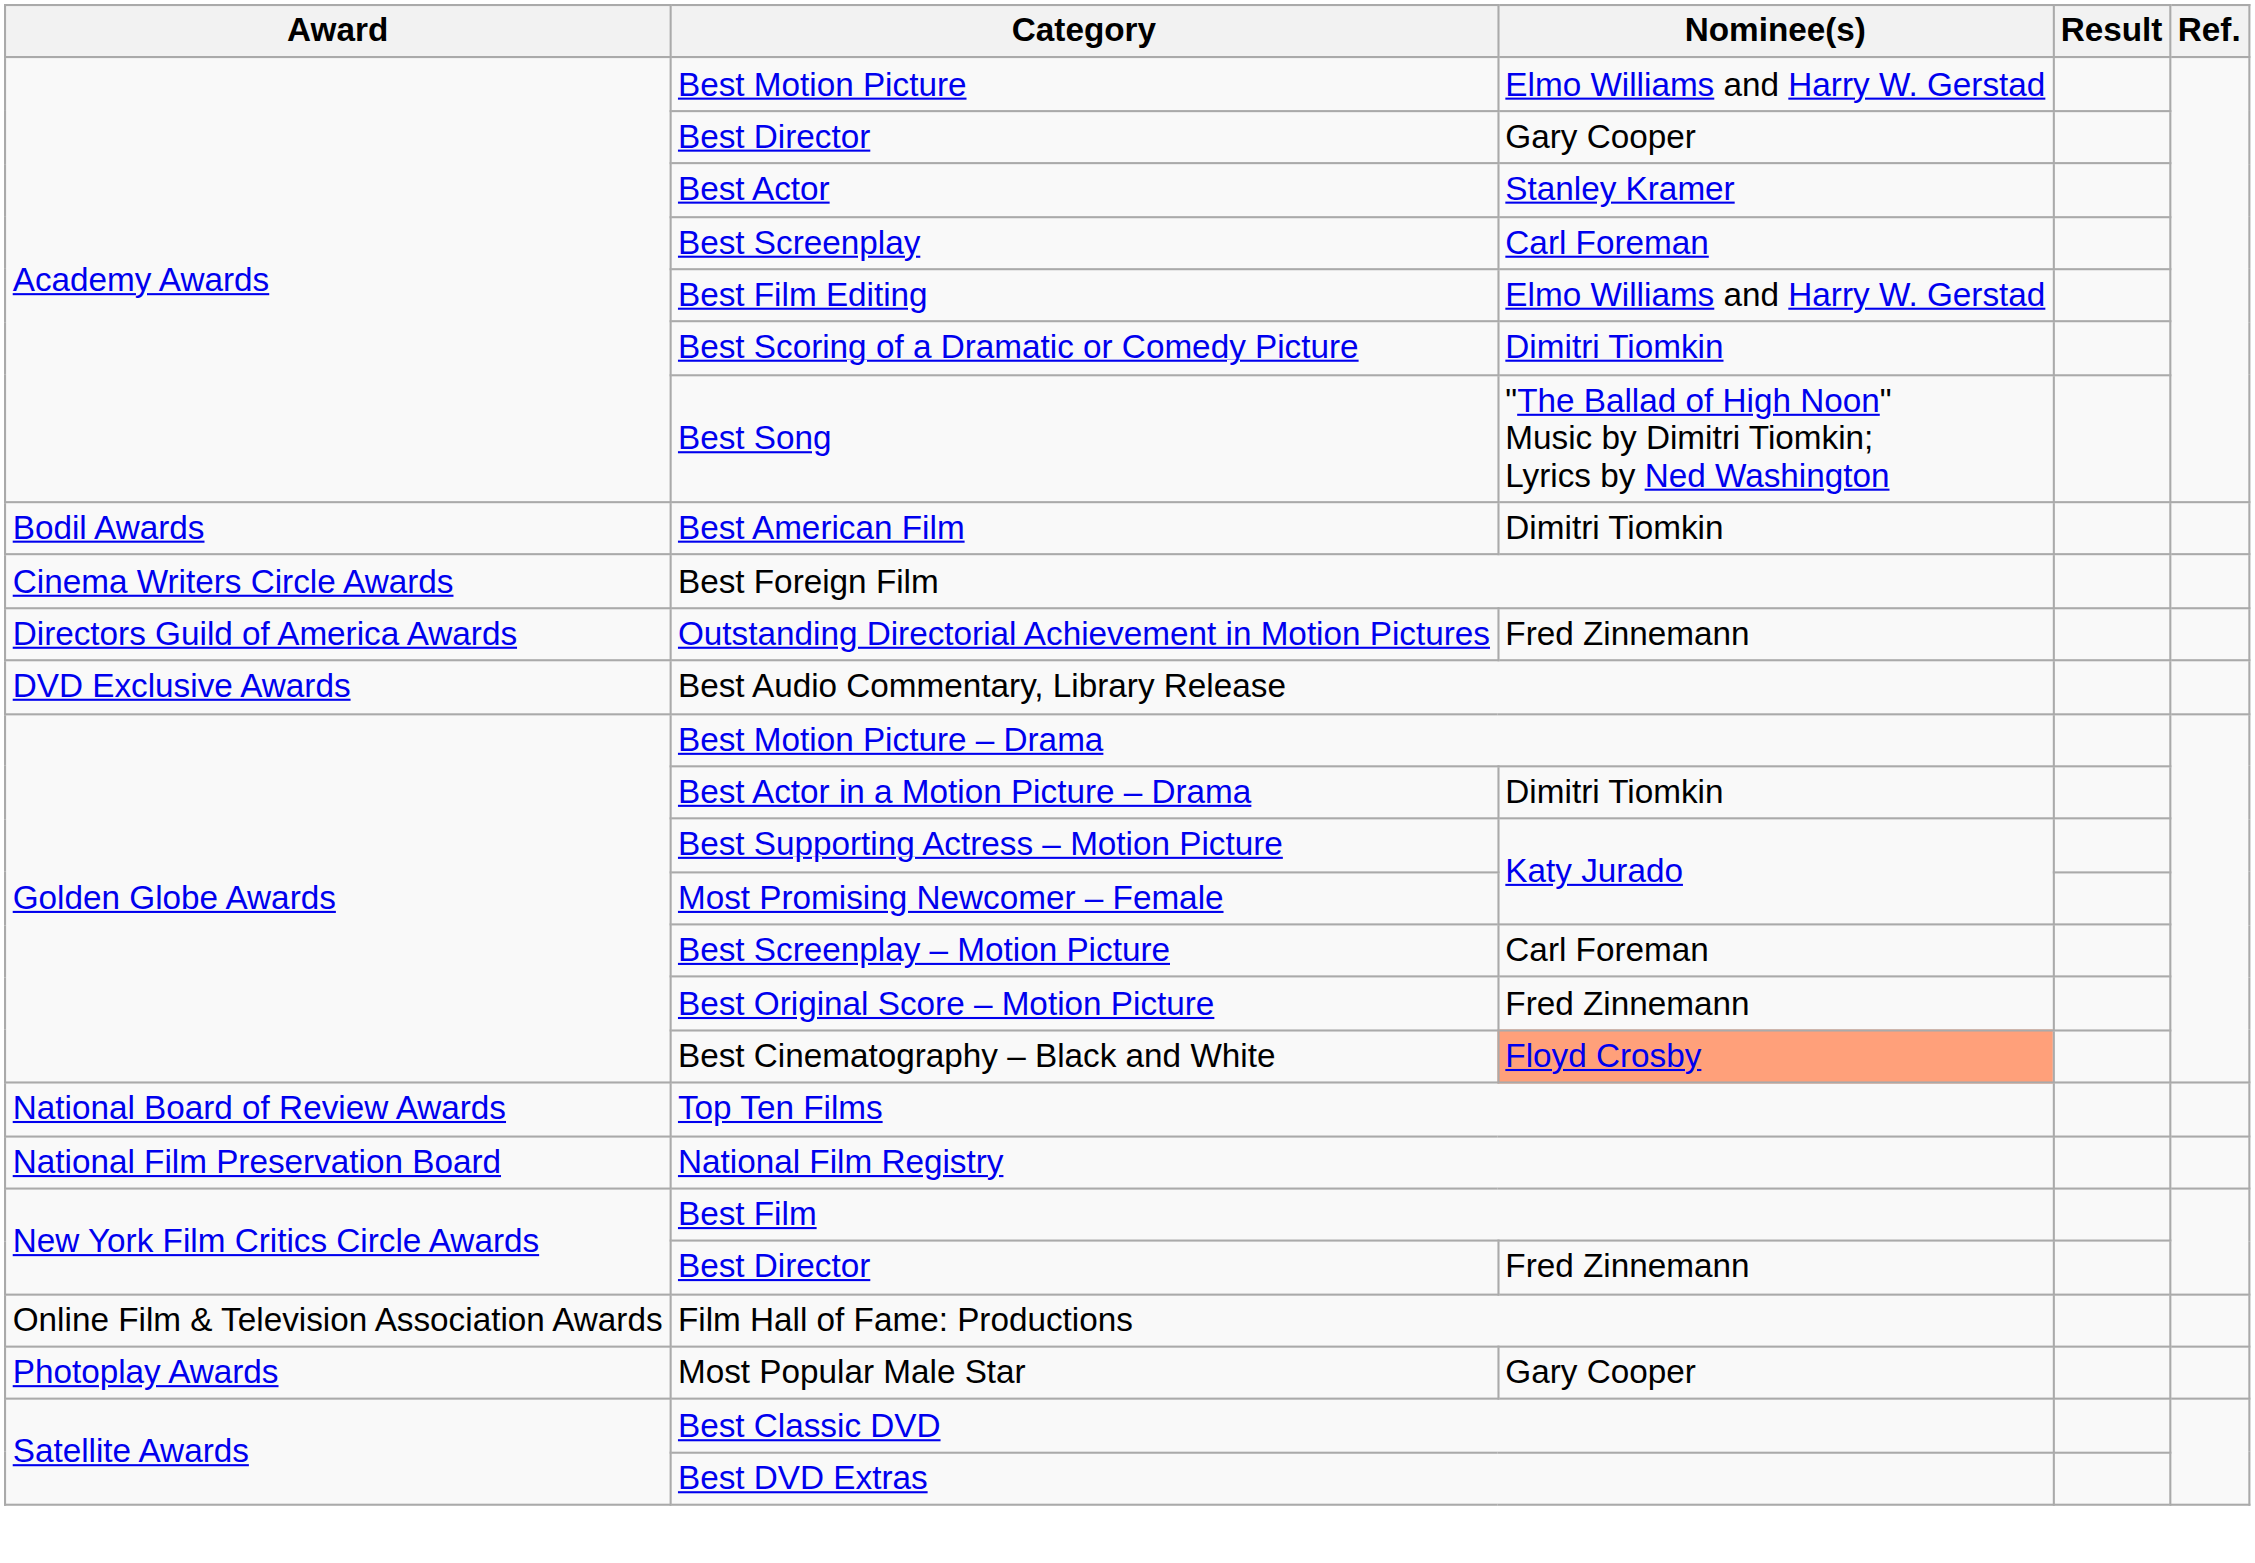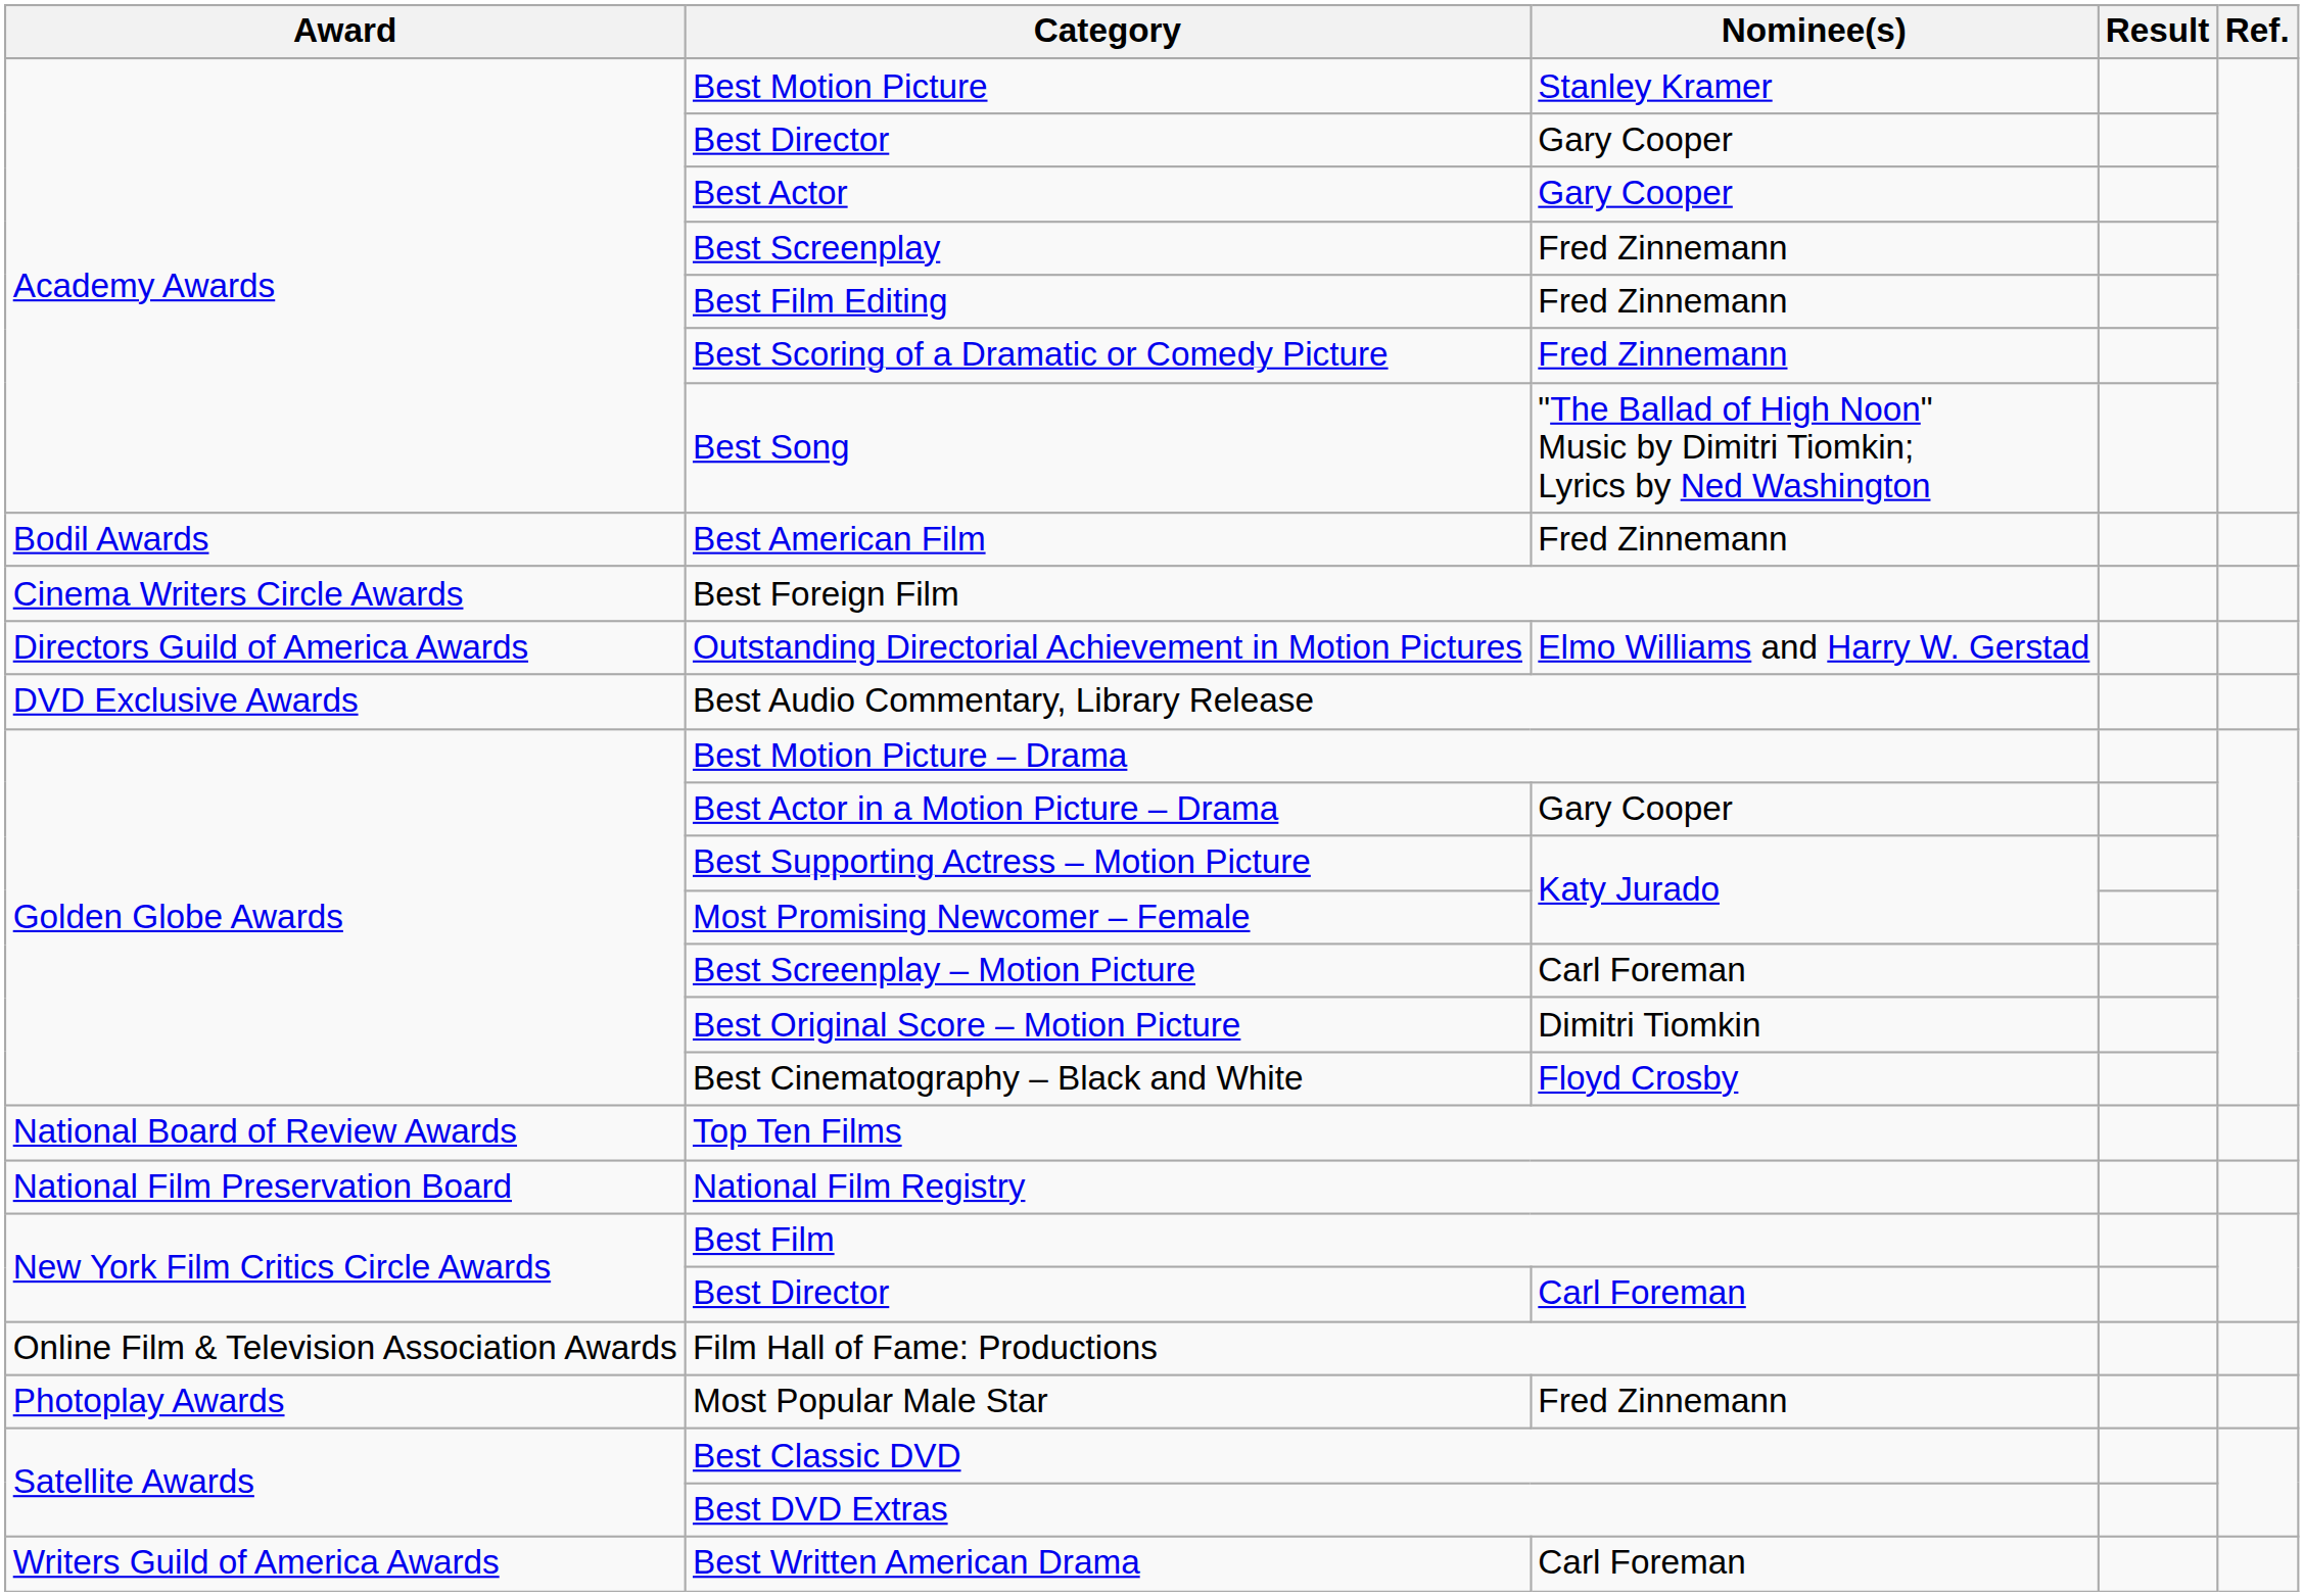Best Motion Picture | Nominee(s): Elmo Williams and Harry W. Gerstad -> Stanley Kramer
Best Actor | Nominee(s): Stanley Kramer -> Gary Cooper
Best Screenplay | Nominee(s): Carl Foreman -> Fred Zinnemann
Best Film Editing | Nominee(s): Elmo Williams and Harry W. Gerstad -> Fred Zinnemann
Best Scoring of a Dramatic or Comedy Picture | Nominee(s): Dimitri Tiomkin -> Fred Zinnemann
Best American Film | Nominee(s): Dimitri Tiomkin -> Fred Zinnemann
Outstanding Directorial Achievement in Motion Pictures | Nominee(s): Fred Zinnemann -> Elmo Williams and Harry W. Gerstad
Best Actor in a Motion Picture – Drama | Nominee(s): Dimitri Tiomkin -> Gary Cooper
Best Original Score – Motion Picture | Nominee(s): Fred Zinnemann -> Dimitri Tiomkin
Best Cinematography – Black and White | Nominee(s): lightsalmon background -> no background
New York Film Critics Circle Awards / Best Director | Nominee(s): Fred Zinnemann -> Carl Foreman
Most Popular Male Star | Nominee(s): Gary Cooper -> Fred Zinnemann
+ row: Writers Guild of America Awards | Best Written American Drama | Carl Foreman
